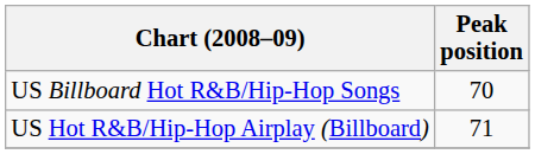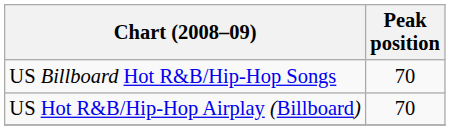US Hot R&B/Hip-Hop Airplay (Billboard) | Peak position: 71 -> 70
